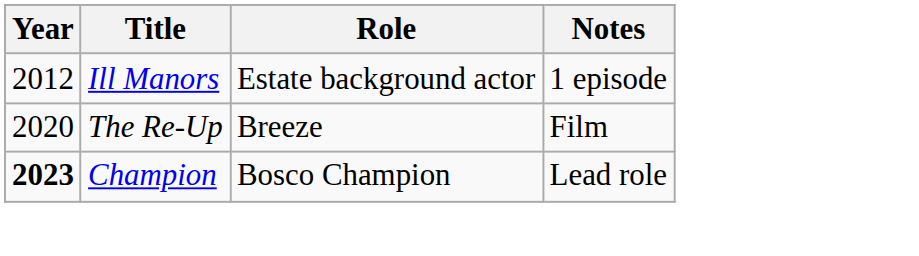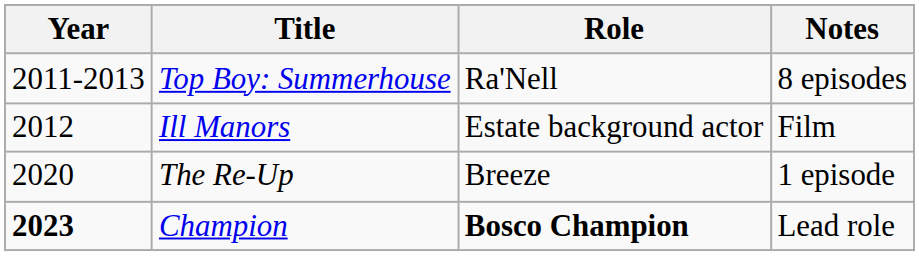+ row: 2011-2013 | Top Boy: Summerhouse | Ra'Nell | 8 episodes
Ill Manors | Notes: 1 episode -> Film
The Re-Up | Notes: Film -> 1 episode
Champion | Role: normal -> bold
